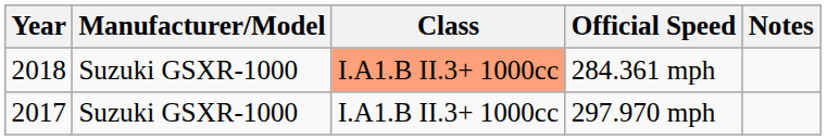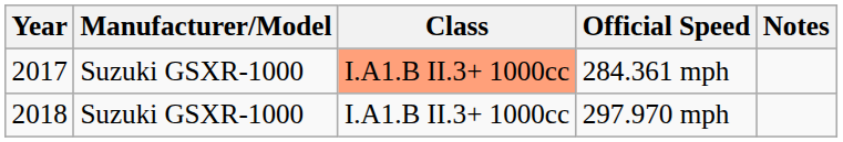284.361 mph | Year: 2018 -> 2017
297.970 mph | Year: 2017 -> 2018
